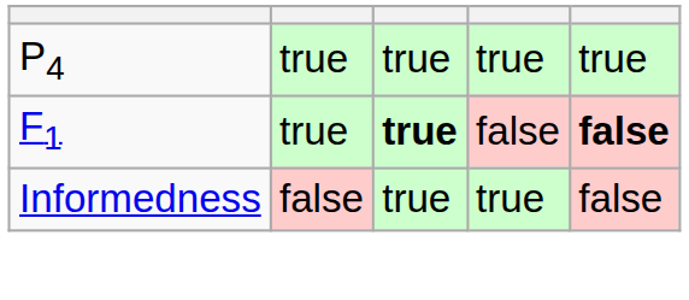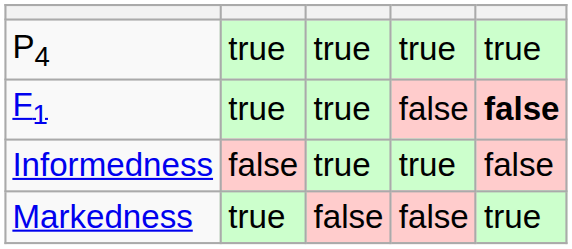F1 | column 3: bold -> normal
+ row: Markedness | true | false | false | true
